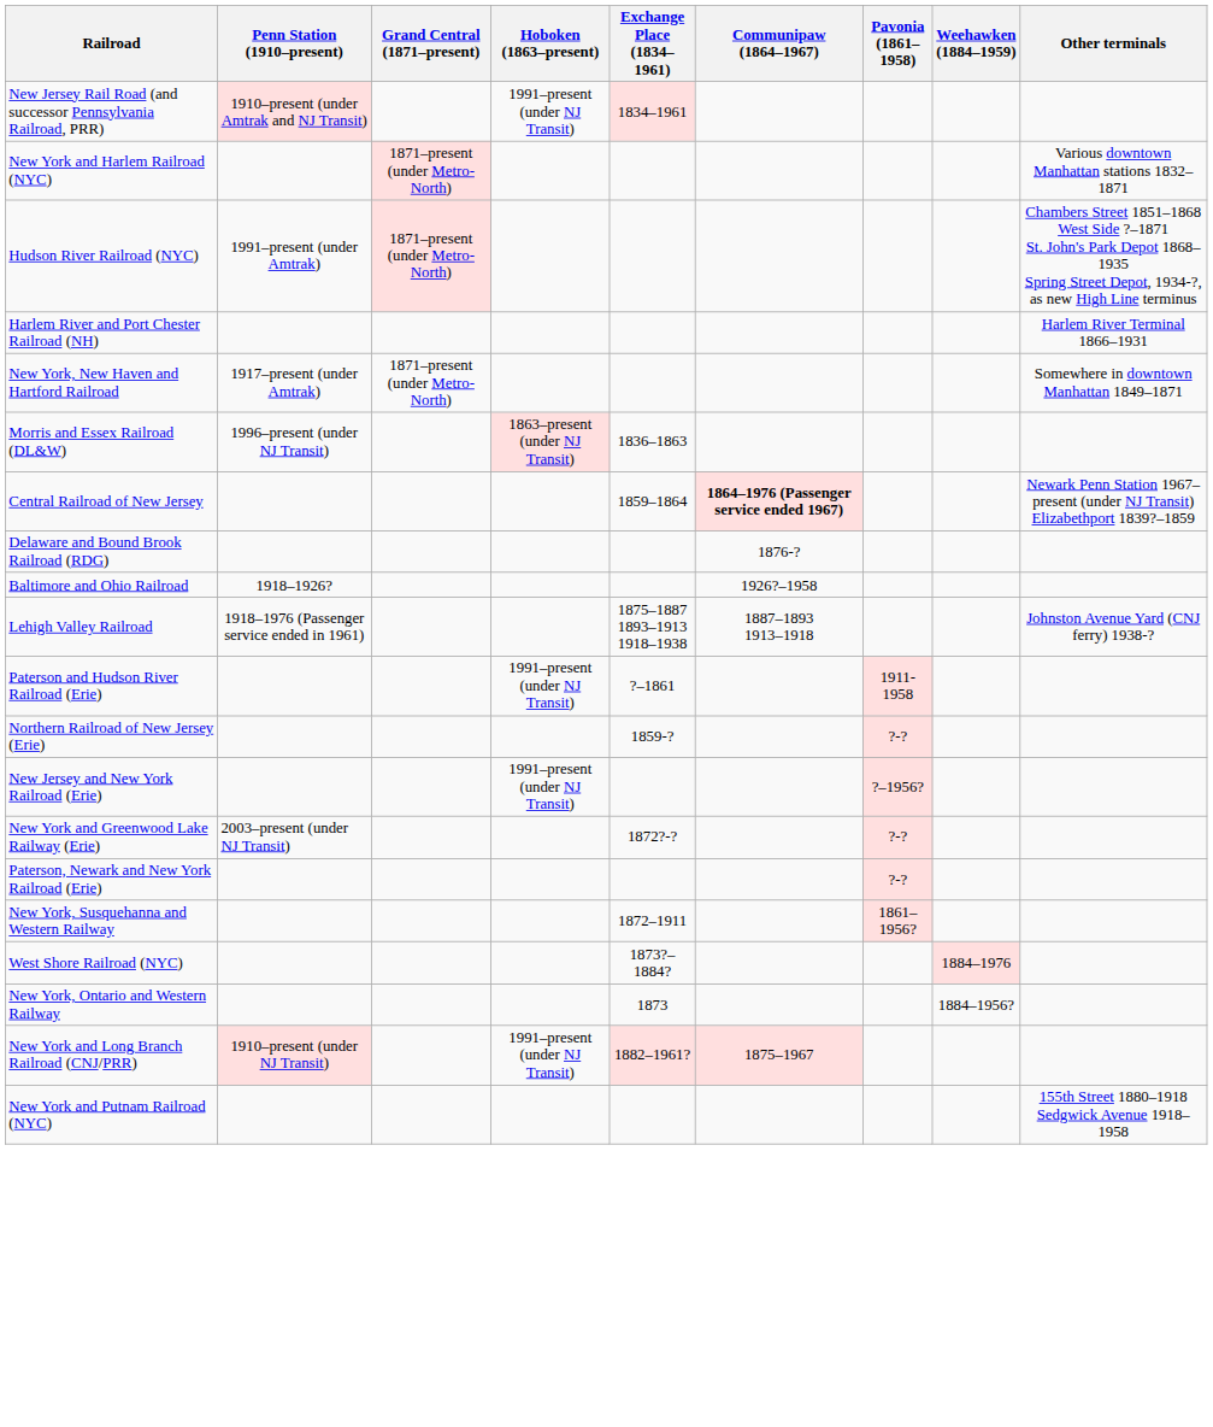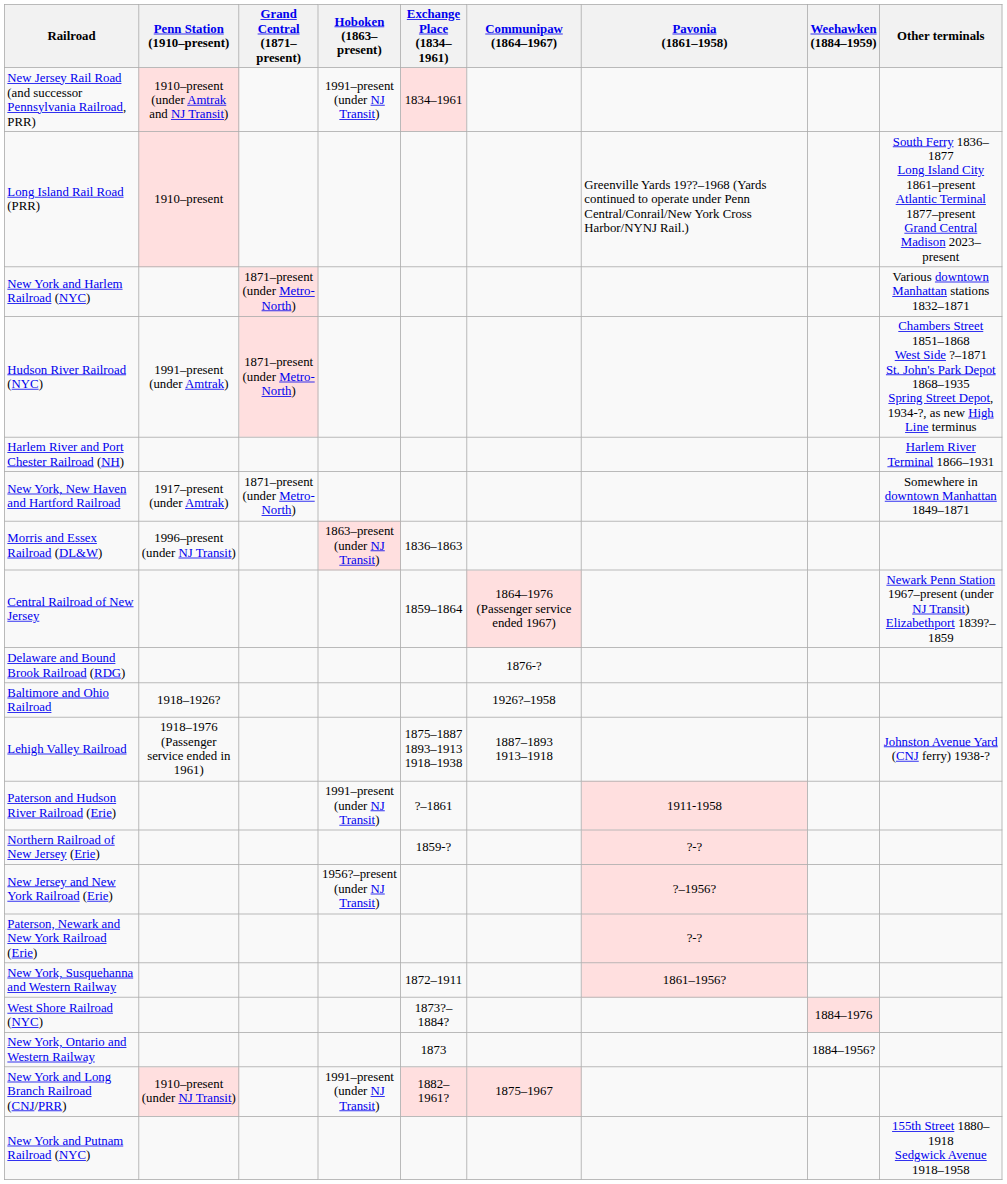+ row: Long Island Rail Road (PRR) | 1910–present | Greenville Yards 19??–1968 (Yards continued to operate under Penn Central/Conrail/New York Cross Harbor/NYNJ Rail.) | South Ferry 1836–1877 Long Island City 1861–present Atlantic Terminal 1877–present Grand Central Madison 2023–present
Central Railroad of New Jersey | Communipaw (1864–1967): bold -> normal
New Jersey and New York Railroad (Erie) | Hoboken (1863–present): 1991–present (under NJ Transit) -> 1956?–present (under NJ Transit)
- row: New York and Greenwood Lake Railway (Erie) | 2003–present (under NJ Transit) | 1872?-? | ?-?
